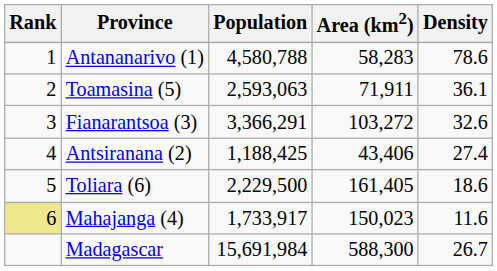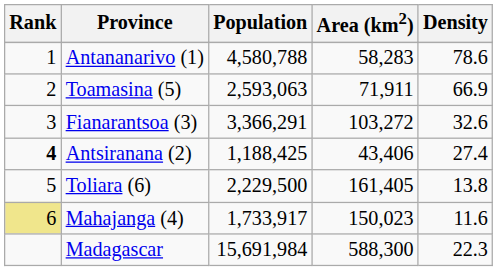Toamasina (5) | Density: 36.1 -> 66.9
Antsiranana (2) | Rank: normal -> bold
Toliara (6) | Density: 18.6 -> 13.8
Madagascar | Density: 26.7 -> 22.3
